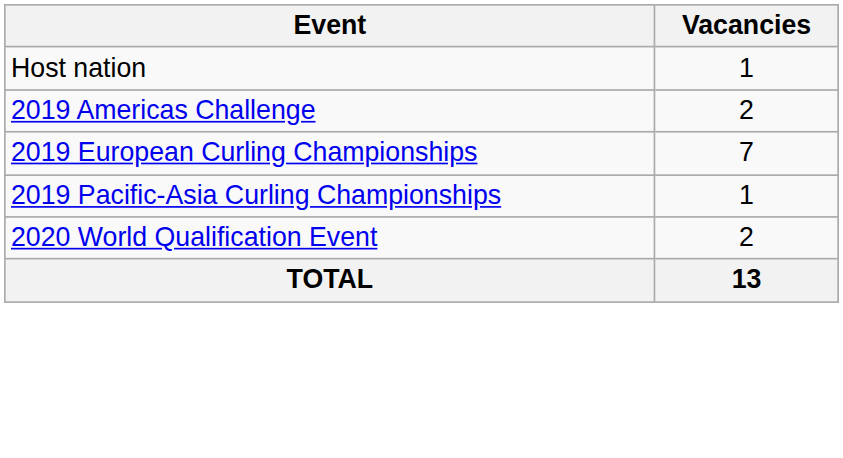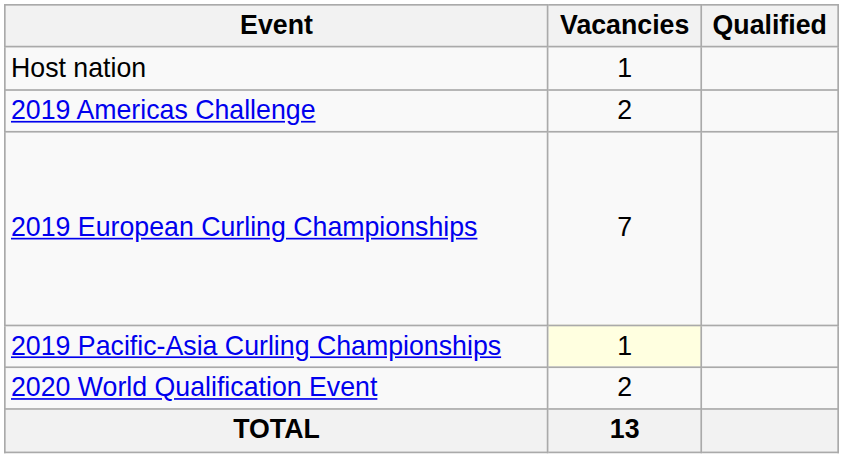+ column: Qualified
2019 Pacific-Asia Curling Championships | Vacancies: no background -> lightyellow background
